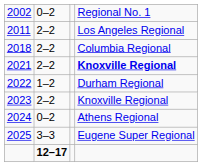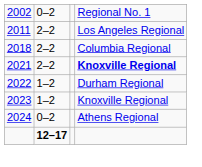2023 | column 2: 2–2 -> 1–2
- row: 2025 | 3–3 | Eugene Super Regional
